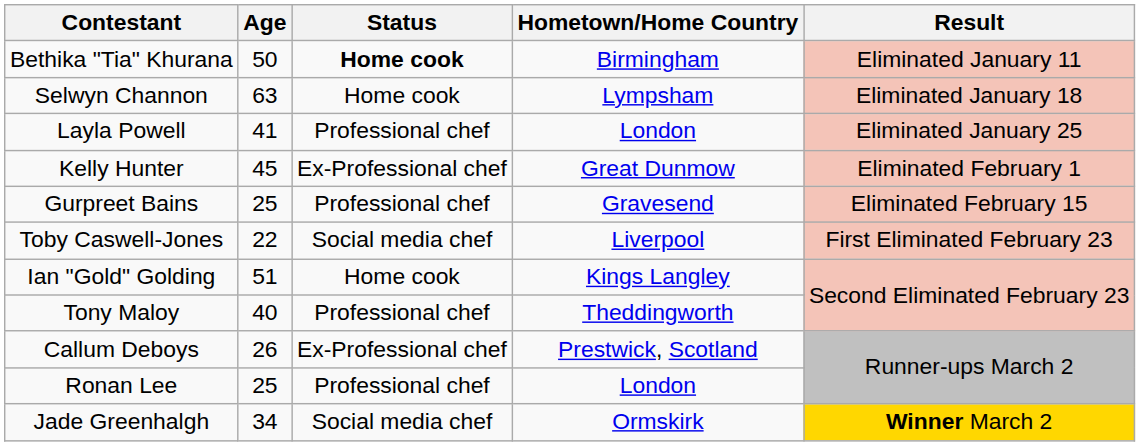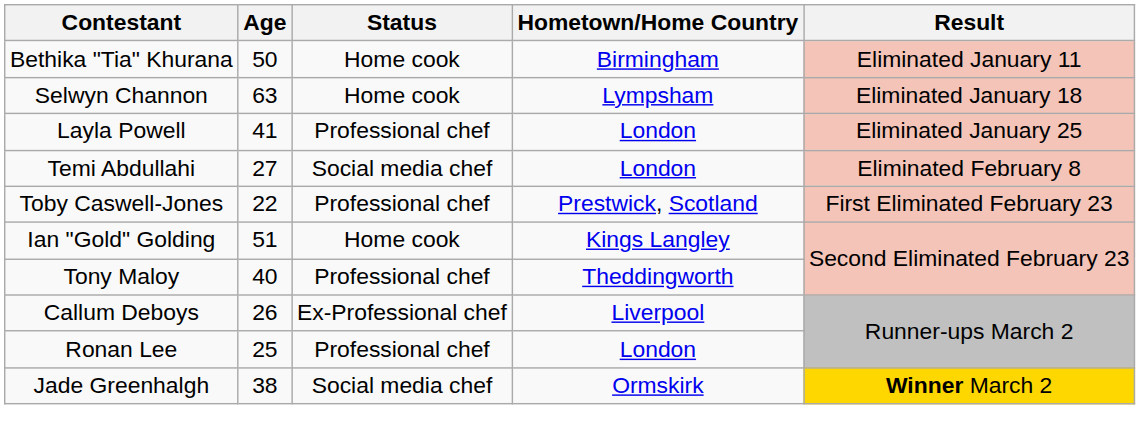Bethika "Tia" Khurana | Status: bold -> normal
- row: Kelly Hunter | 45 | Ex-Professional chef | Great Dunmow | Eliminated February 1
+ row: Temi Abdullahi | 27 | Social media chef | London | Eliminated February 8
- row: Gurpreet Bains | 25 | Professional chef | Gravesend | Eliminated February 15
Toby Caswell-Jones | Status: Social media chef -> Professional chef
Toby Caswell-Jones | Hometown/Home Country: Liverpool -> Prestwick, Scotland
Callum Deboys | Hometown/Home Country: Prestwick, Scotland -> Liverpool
Jade Greenhalgh | Age: 34 -> 38
